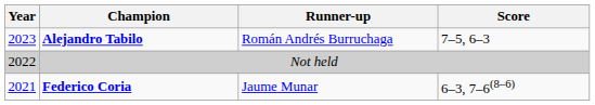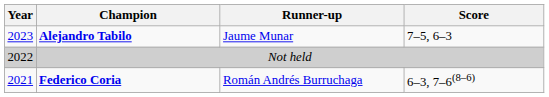Alejandro Tabilo | Runner-up: Román Andrés Burruchaga -> Jaume Munar
Federico Coria | Runner-up: Jaume Munar -> Román Andrés Burruchaga
